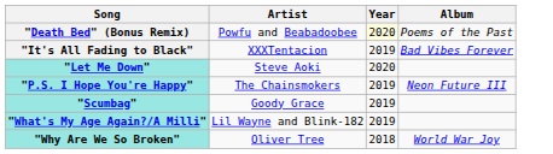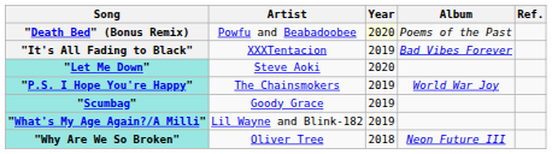+ column: Ref.
"P.S. I Hope You're Happy" | Album: Neon Future III -> World War Joy
"Why Are We So Broken" | Album: World War Joy -> Neon Future III
